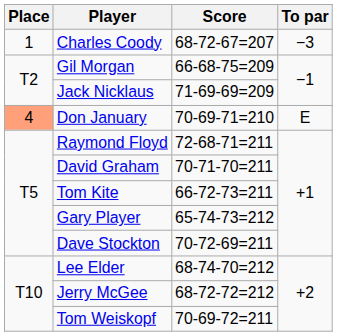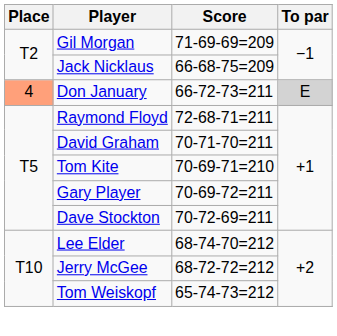- row: 1 | Charles Coody | 68-72-67=207 | −3
Gil Morgan | Score: 66-68-75=209 -> 71-69-69=209
Jack Nicklaus | Score: 71-69-69=209 -> 66-68-75=209
Don January | Score: 70-69-71=210 -> 66-72-73=211
Don January | To par: no background -> lightgrey background
Tom Kite | Score: 66-72-73=211 -> 70-69-71=210
Gary Player | Score: 65-74-73=212 -> 70-69-72=211
Tom Weiskopf | Score: 70-69-72=211 -> 65-74-73=212
